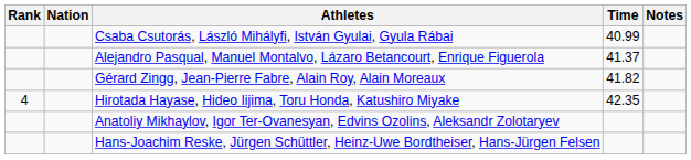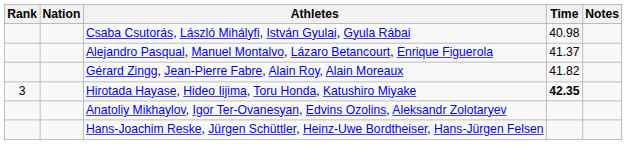Csaba Csutorás, László Mihályfi, István Gyulai, Gyula Rábai | Time: 40.99 -> 40.98
Hirotada Hayase, Hideo Iijima, Toru Honda, Katushiro Miyake | Rank: 4 -> 3
Hirotada Hayase, Hideo Iijima, Toru Honda, Katushiro Miyake | Time: normal -> bold
